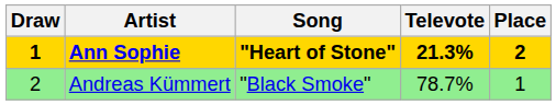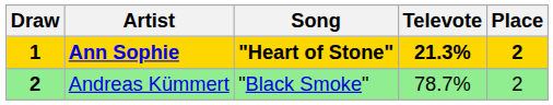Andreas Kümmert | Draw: normal -> bold
Andreas Kümmert | Place: 1 -> 2
